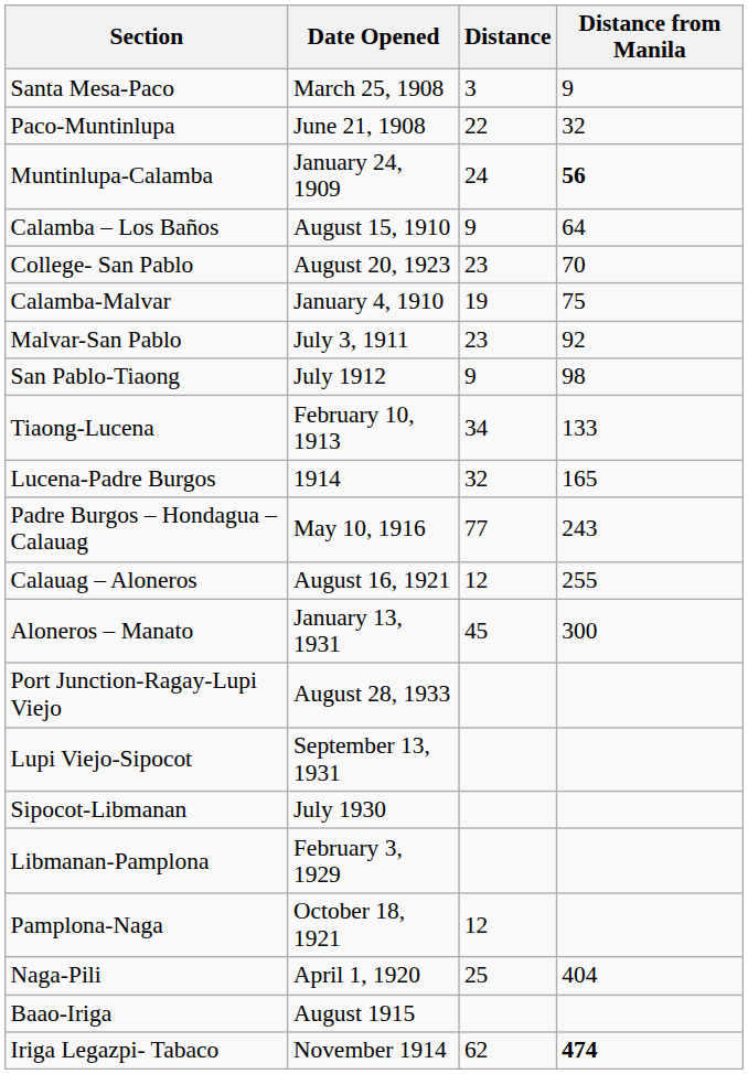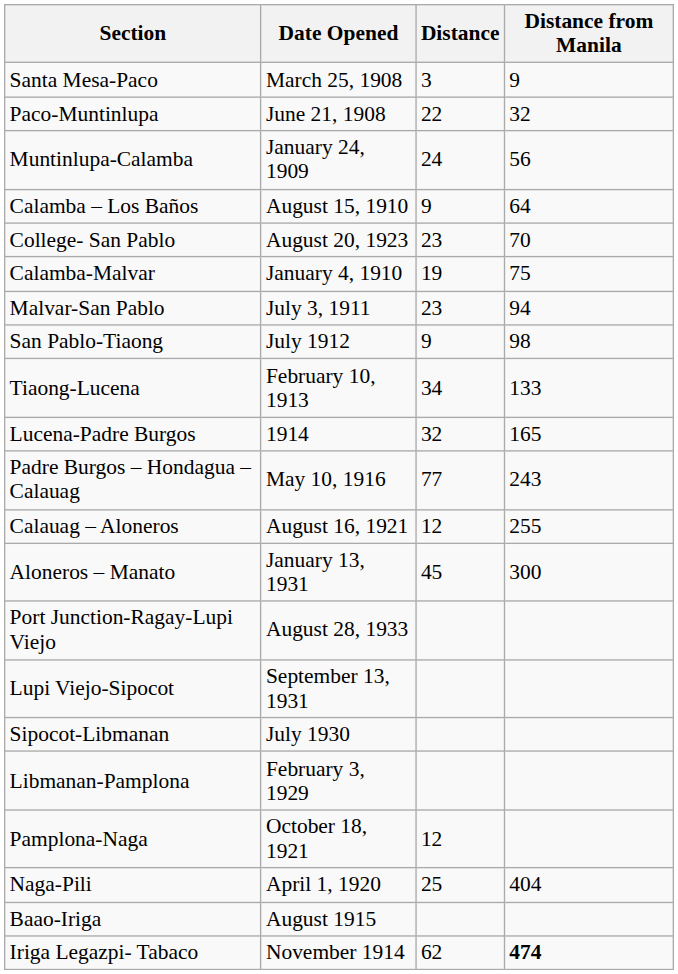Muntinlupa-Calamba | Distance from Manila: bold -> normal
Malvar-San Pablo | Distance from Manila: 92 -> 94
